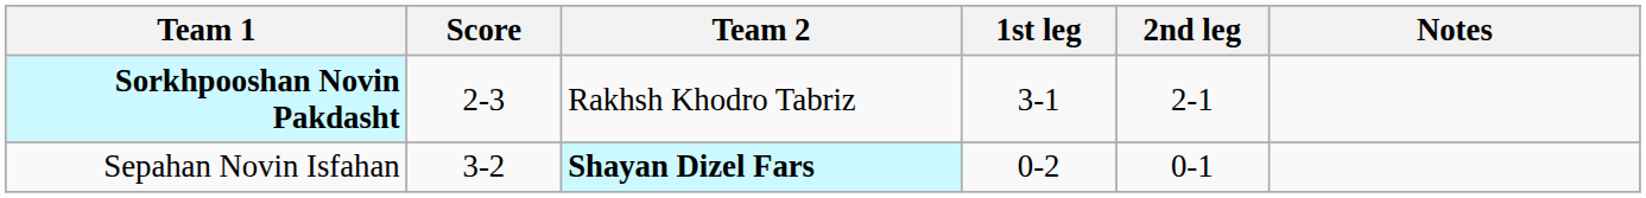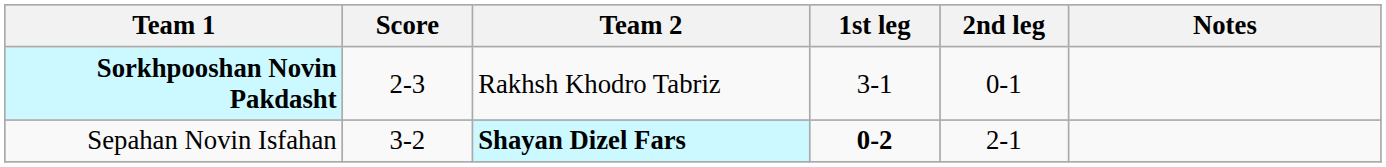Sorkhpooshan Novin Pakdasht | 2nd leg: 2-1 -> 0-1
Sepahan Novin Isfahan | 1st leg: normal -> bold
Sepahan Novin Isfahan | 2nd leg: 0-1 -> 2-1
